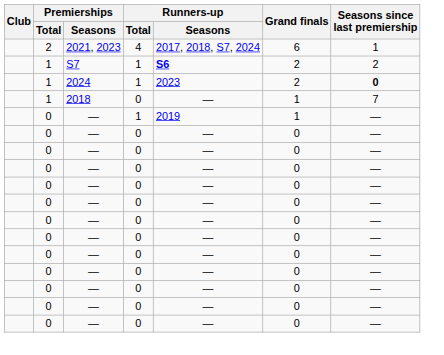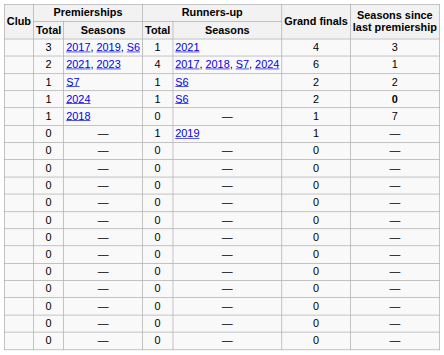+ row: 3 | 2017, 2019, S6 | 1 | 2021 | 4 | 3
S7 | Runners-up / Seasons: bold -> normal
2024 | Runners-up / Seasons: 2023 -> S6
